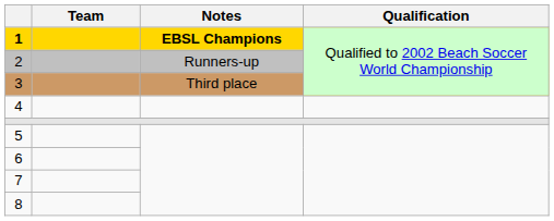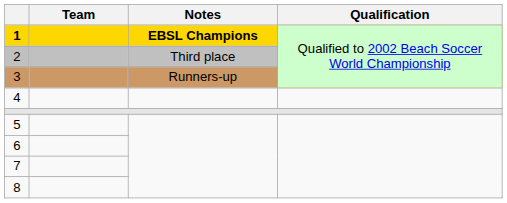2 | Notes: Runners-up -> Third place
3 | Notes: Third place -> Runners-up
